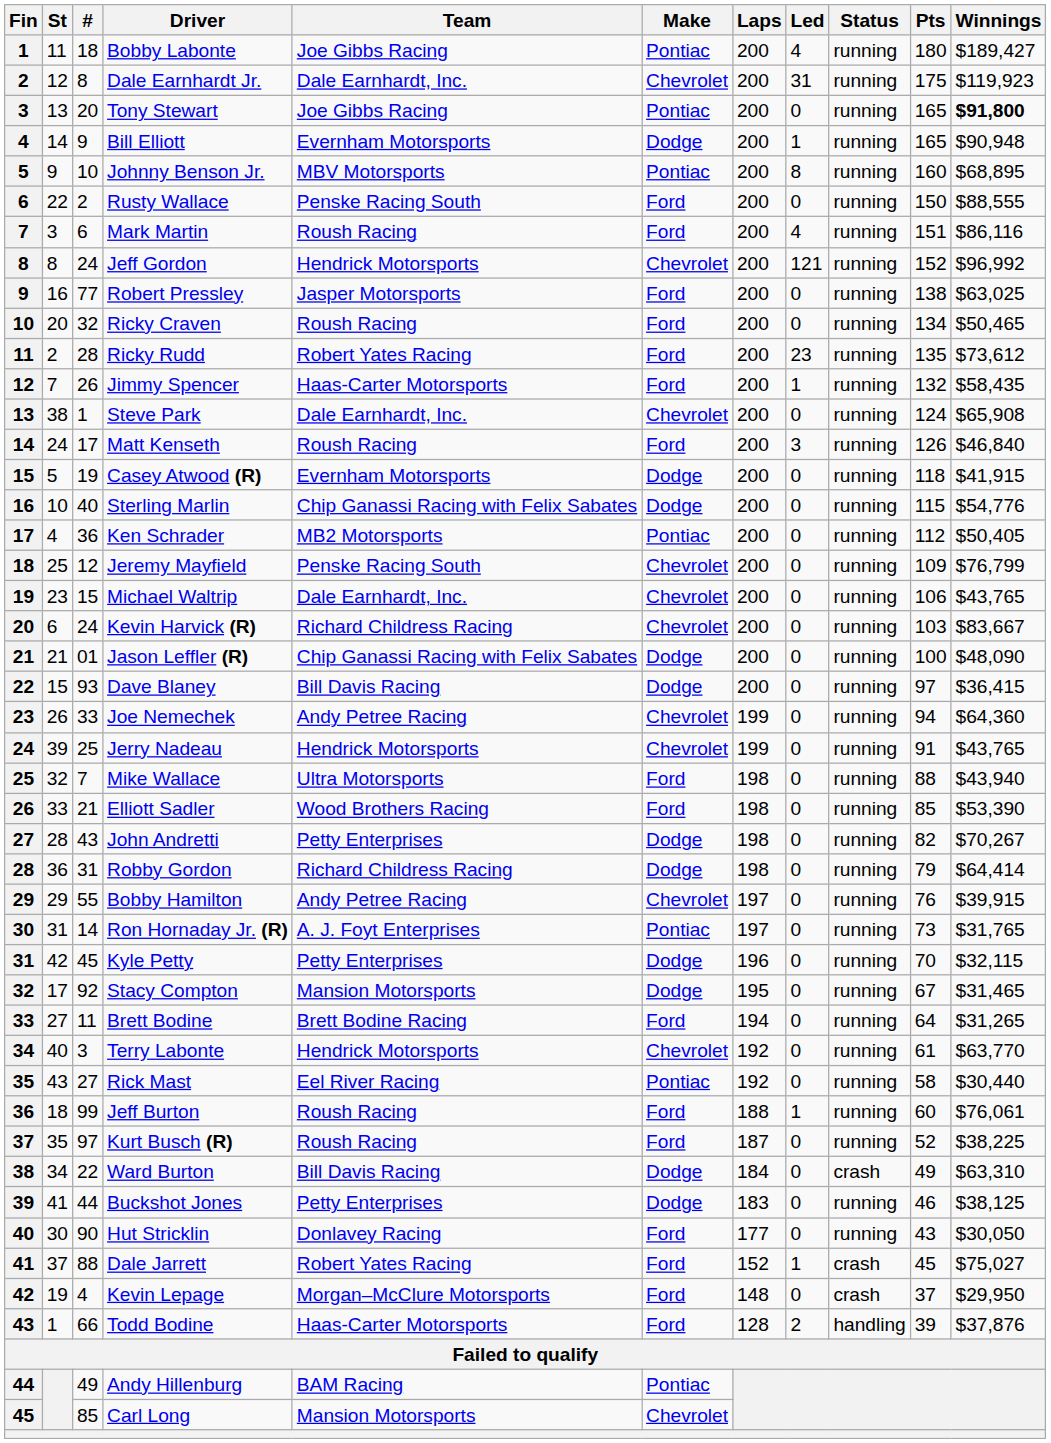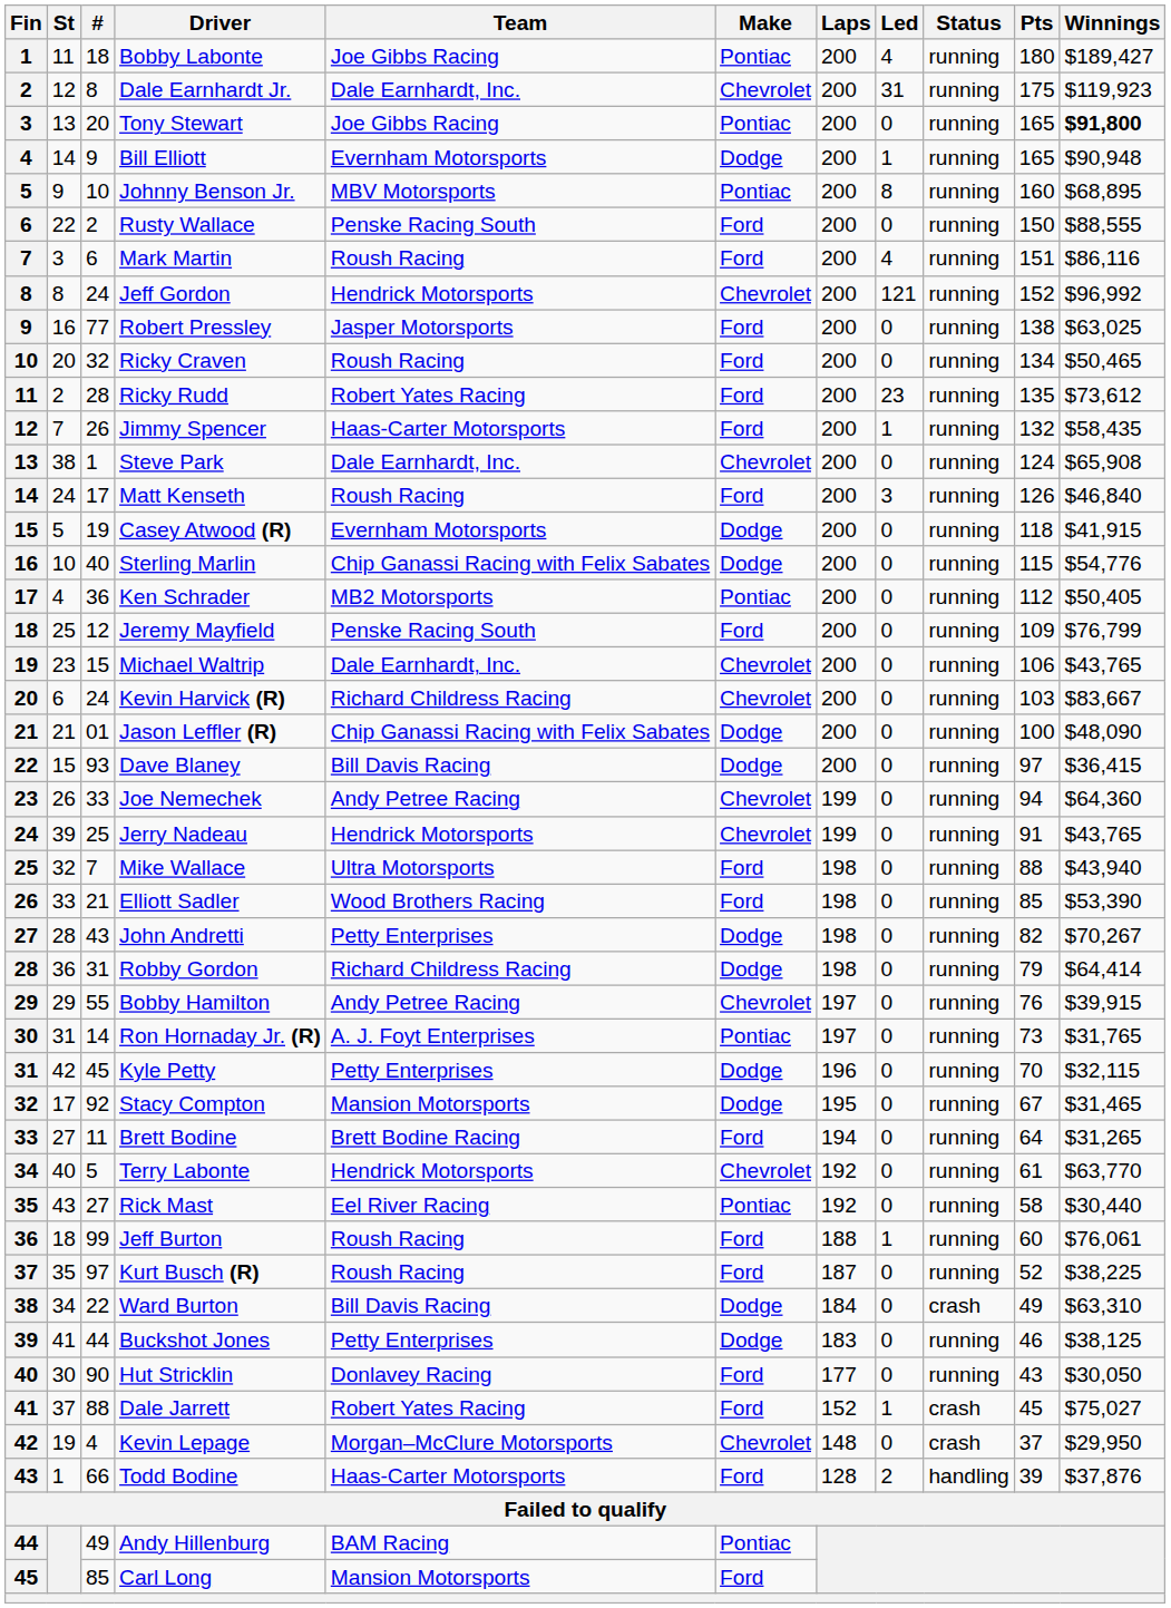Jeremy Mayfield | Make: Chevrolet -> Ford
Terry Labonte | #: 3 -> 5
Kevin Lepage | Make: Ford -> Chevrolet
Carl Long | Make: Chevrolet -> Ford
